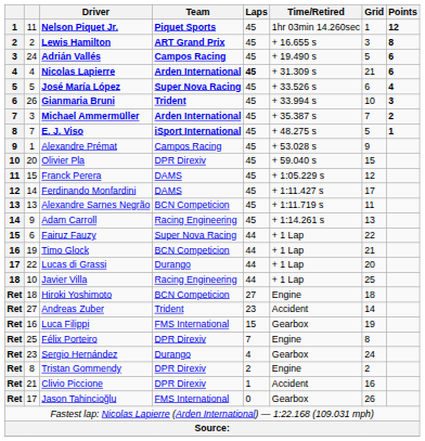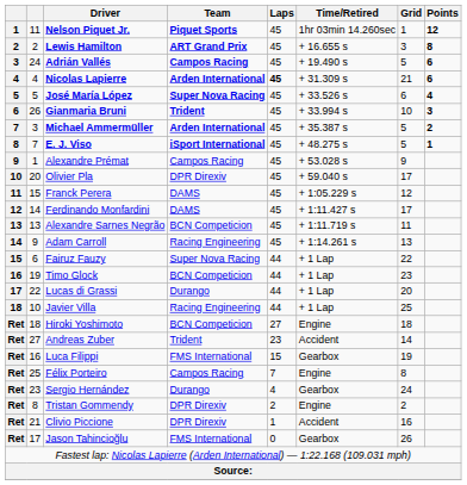Michael Ammermüller | Grid: 7 -> 5
Olivier Pla | Grid: 15 -> 17
Timo Glock | Grid: 21 -> 23
Félix Porteiro | Team: DPR Direxiv -> Campos Racing
